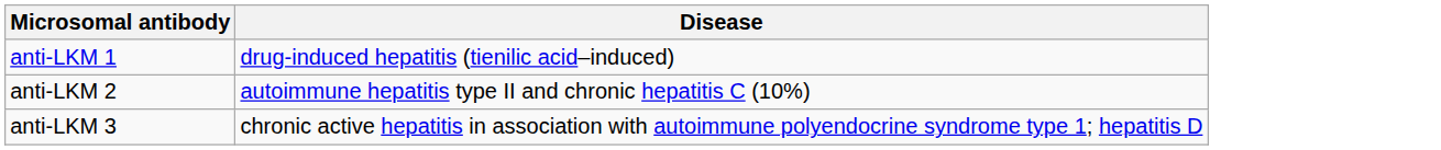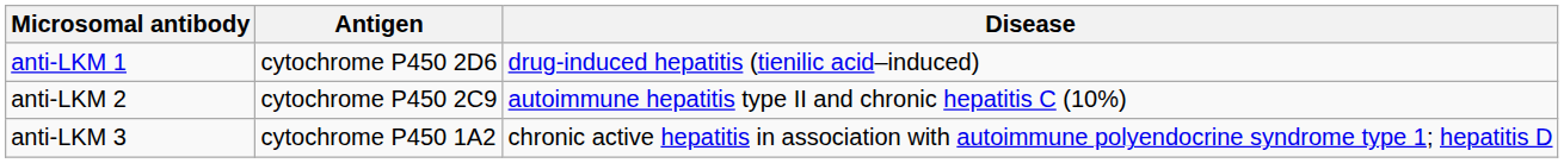+ column: Antigen | cytochrome P450 2D6 | cytochrome P450 2C9 | cytochrome P450 1A2
